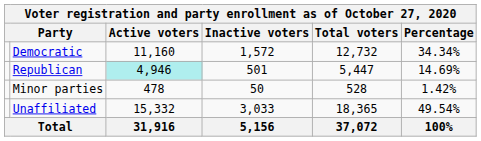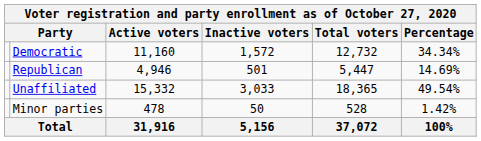Republican | Active voters: paleturquoise background -> no background
rows swapped: Unaffiliated <-> Minor parties
